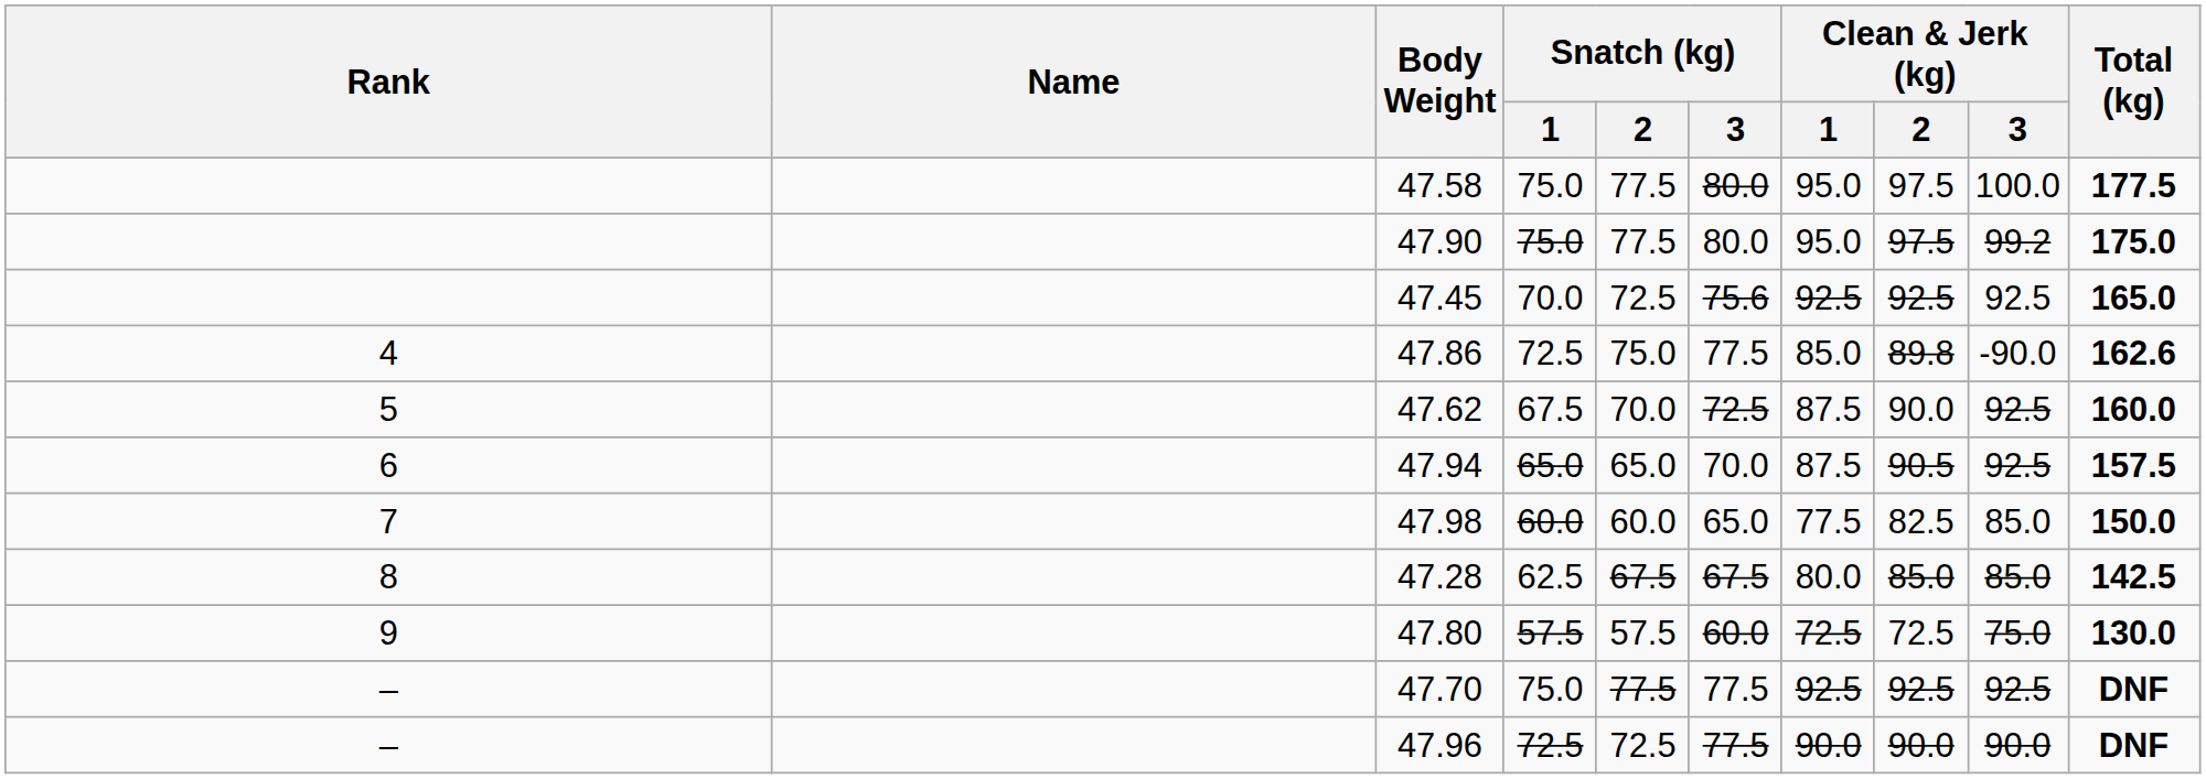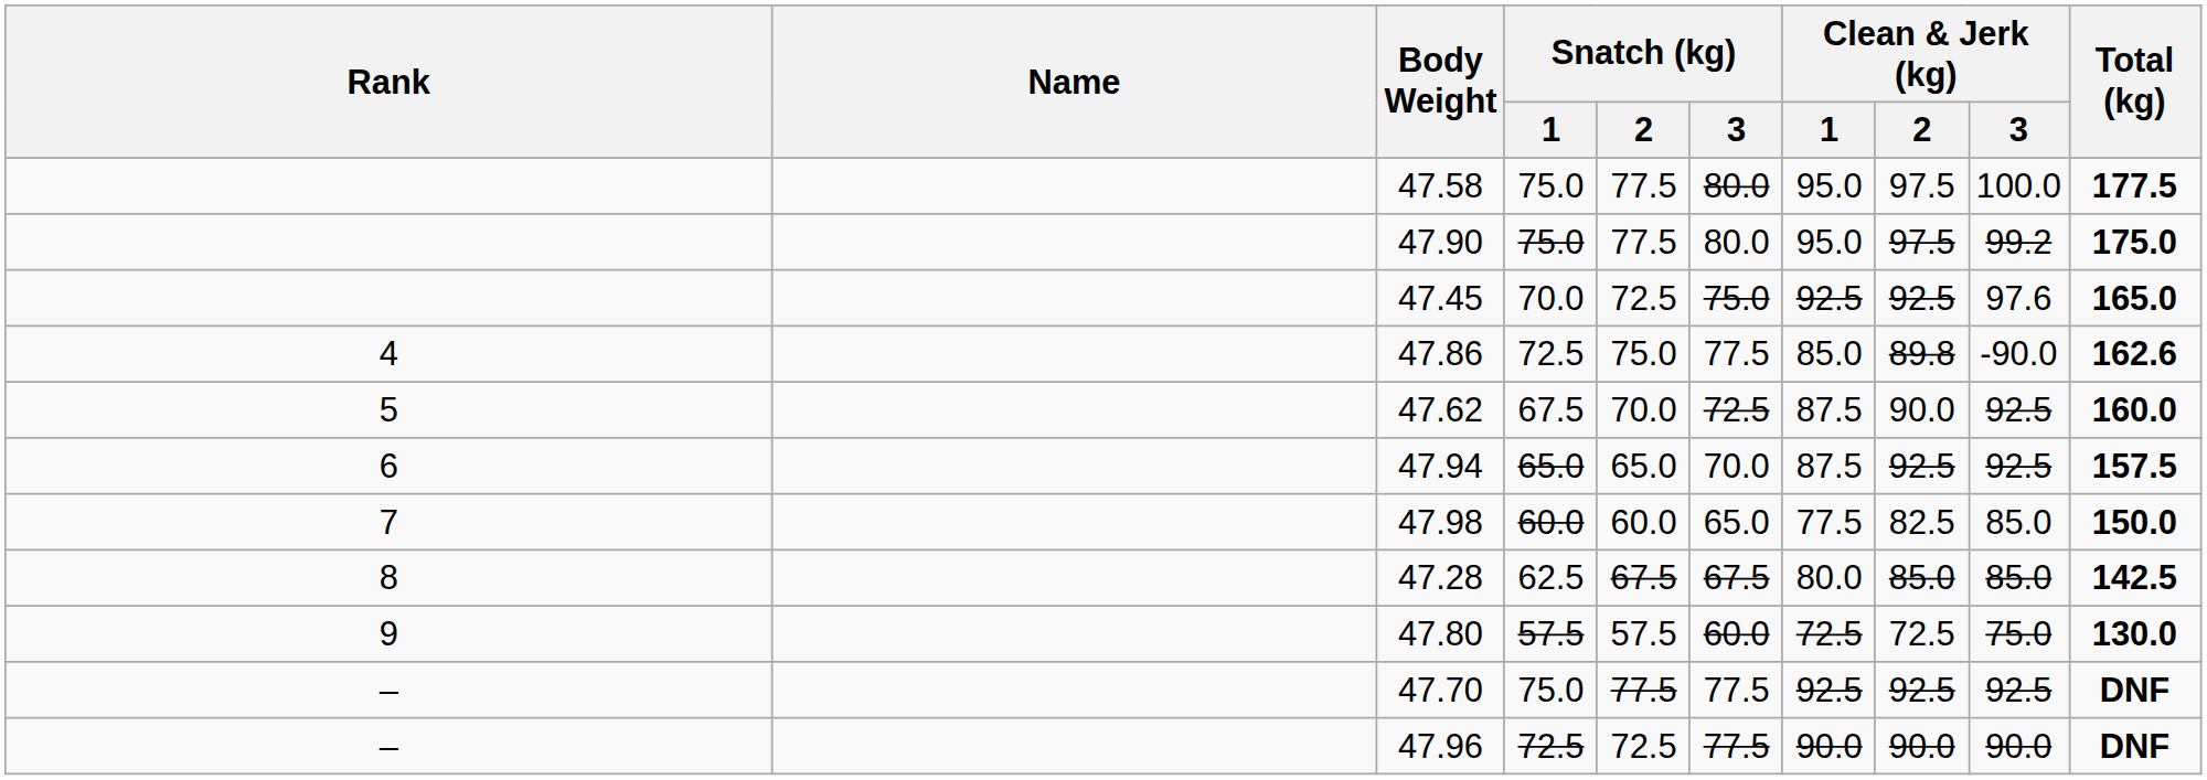47.45 | Snatch (kg) / 3: 75.6 -> 75.0
47.45 | Clean & Jerk (kg) / 3: 92.5 -> 97.6
47.94 | Clean & Jerk (kg) / 2: 90.5 -> 92.5
